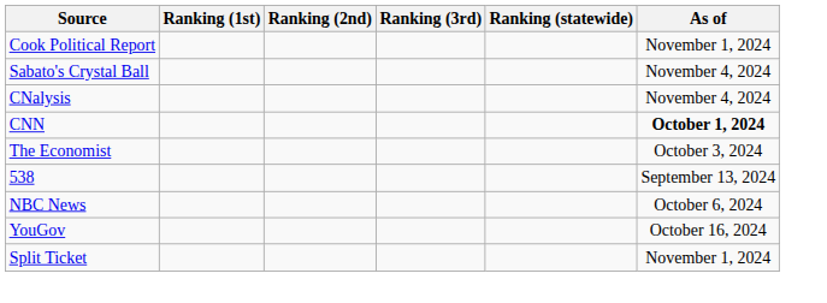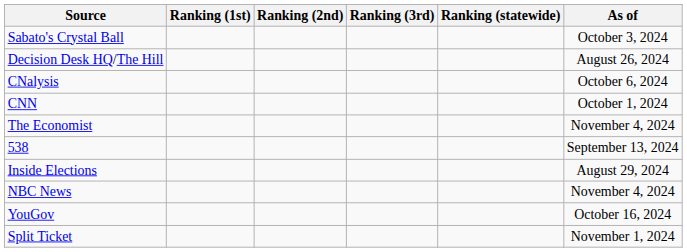- row: Cook Political Report | November 1, 2024
Sabato's Crystal Ball | As of: November 4, 2024 -> October 3, 2024
+ row: Decision Desk HQ/The Hill | August 26, 2024
CNalysis | As of: November 4, 2024 -> October 6, 2024
CNN | As of: bold -> normal
The Economist | As of: October 3, 2024 -> November 4, 2024
+ row: Inside Elections | August 29, 2024
NBC News | As of: October 6, 2024 -> November 4, 2024
